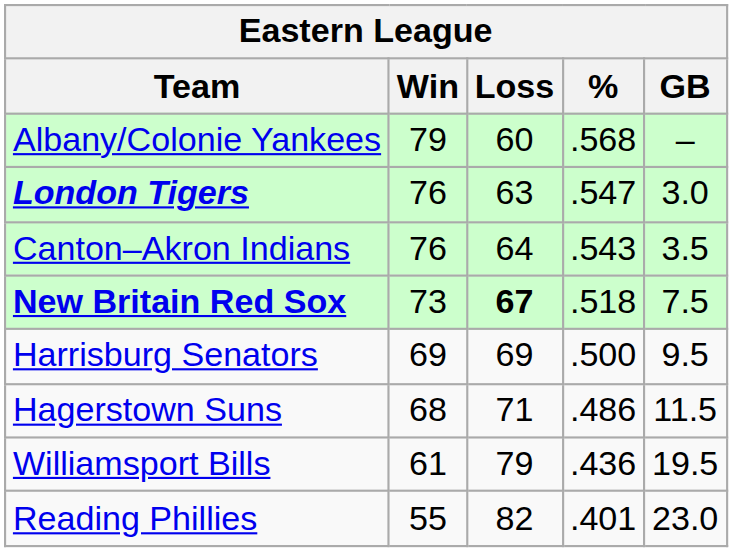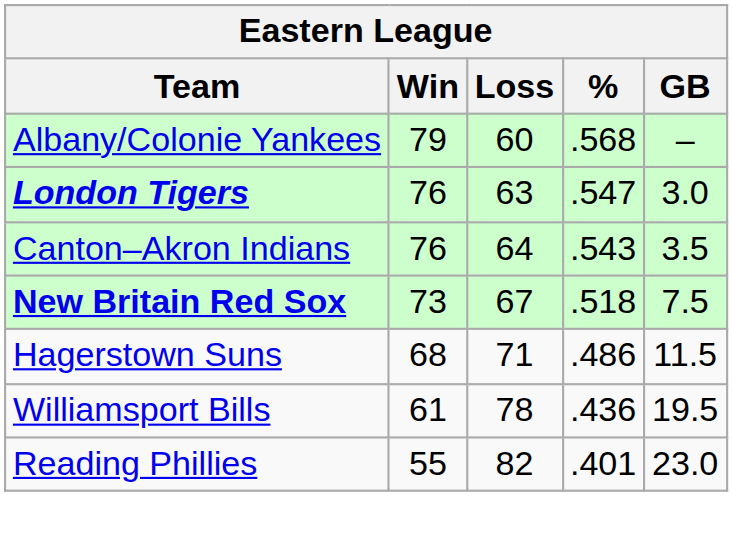New Britain Red Sox | Loss: bold -> normal
- row: Harrisburg Senators | 69 | 69 | .500 | 9.5
Williamsport Bills | Loss: 79 -> 78
